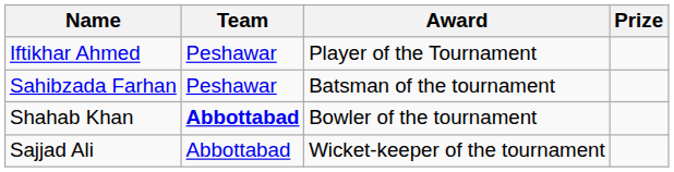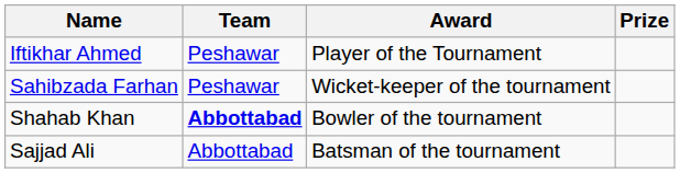Sahibzada Farhan | Award: Batsman of the tournament -> Wicket-keeper of the tournament
Sajjad Ali | Award: Wicket-keeper of the tournament -> Batsman of the tournament
